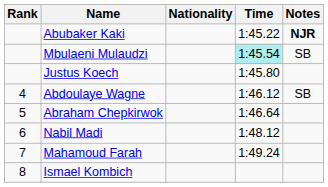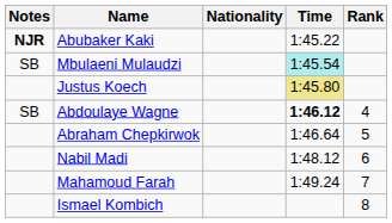columns swapped: Rank <-> Notes
Justus Koech | Time: no background -> khaki background
Abdoulaye Wagne | Time: normal -> bold
